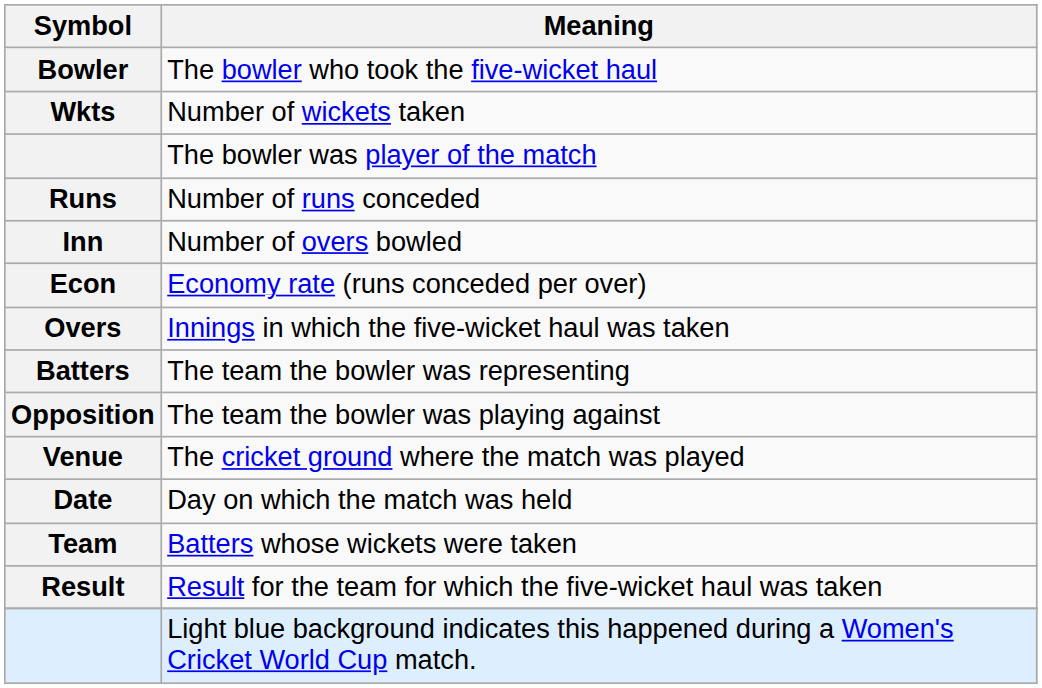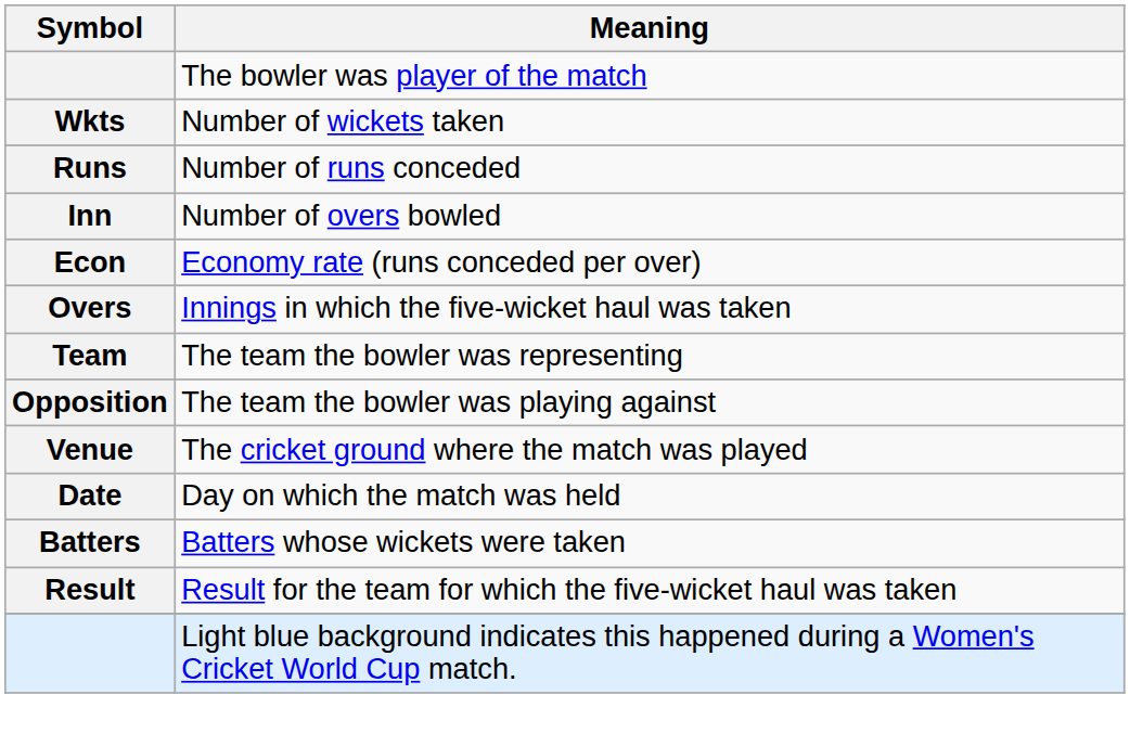- row: Bowler | The bowler who took the five-wicket haul
rows swapped: The bowler was player of the match <-> Number of wickets taken
The team the bowler was representing | Symbol: Batters -> Team
Batters whose wickets were taken | Symbol: Team -> Batters
